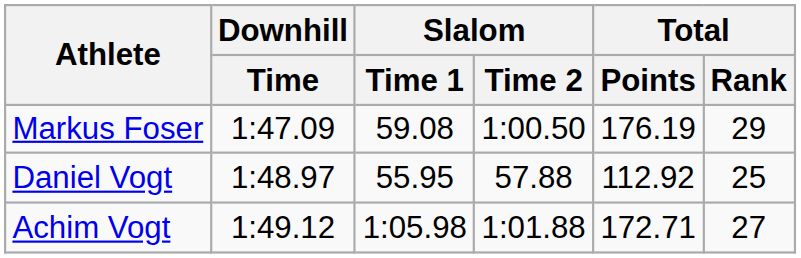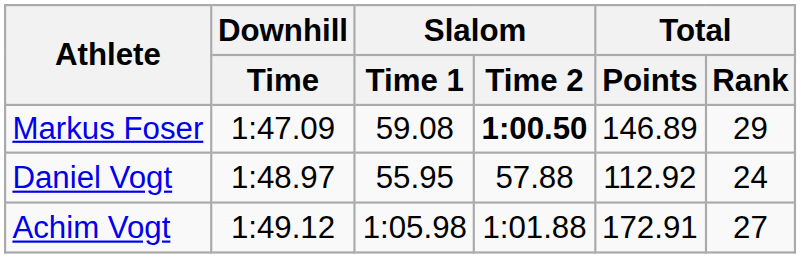Markus Foser | Slalom / Time 2: normal -> bold
Markus Foser | Total / Points: 176.19 -> 146.89
Daniel Vogt | Total / Rank: 25 -> 24
Achim Vogt | Total / Points: 172.71 -> 172.91
